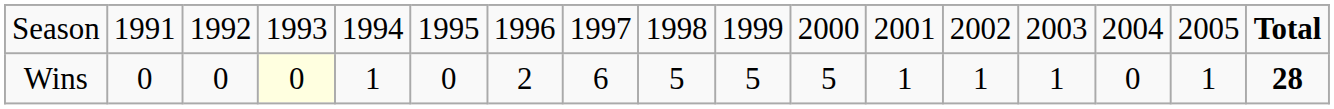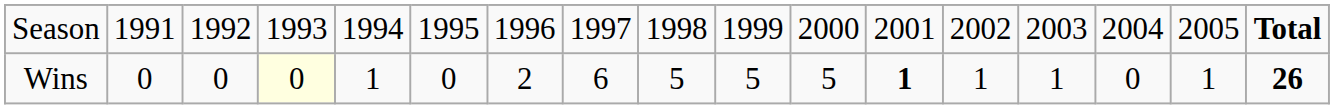Wins | column 12: normal -> bold
Wins | column 17: 28 -> 26
